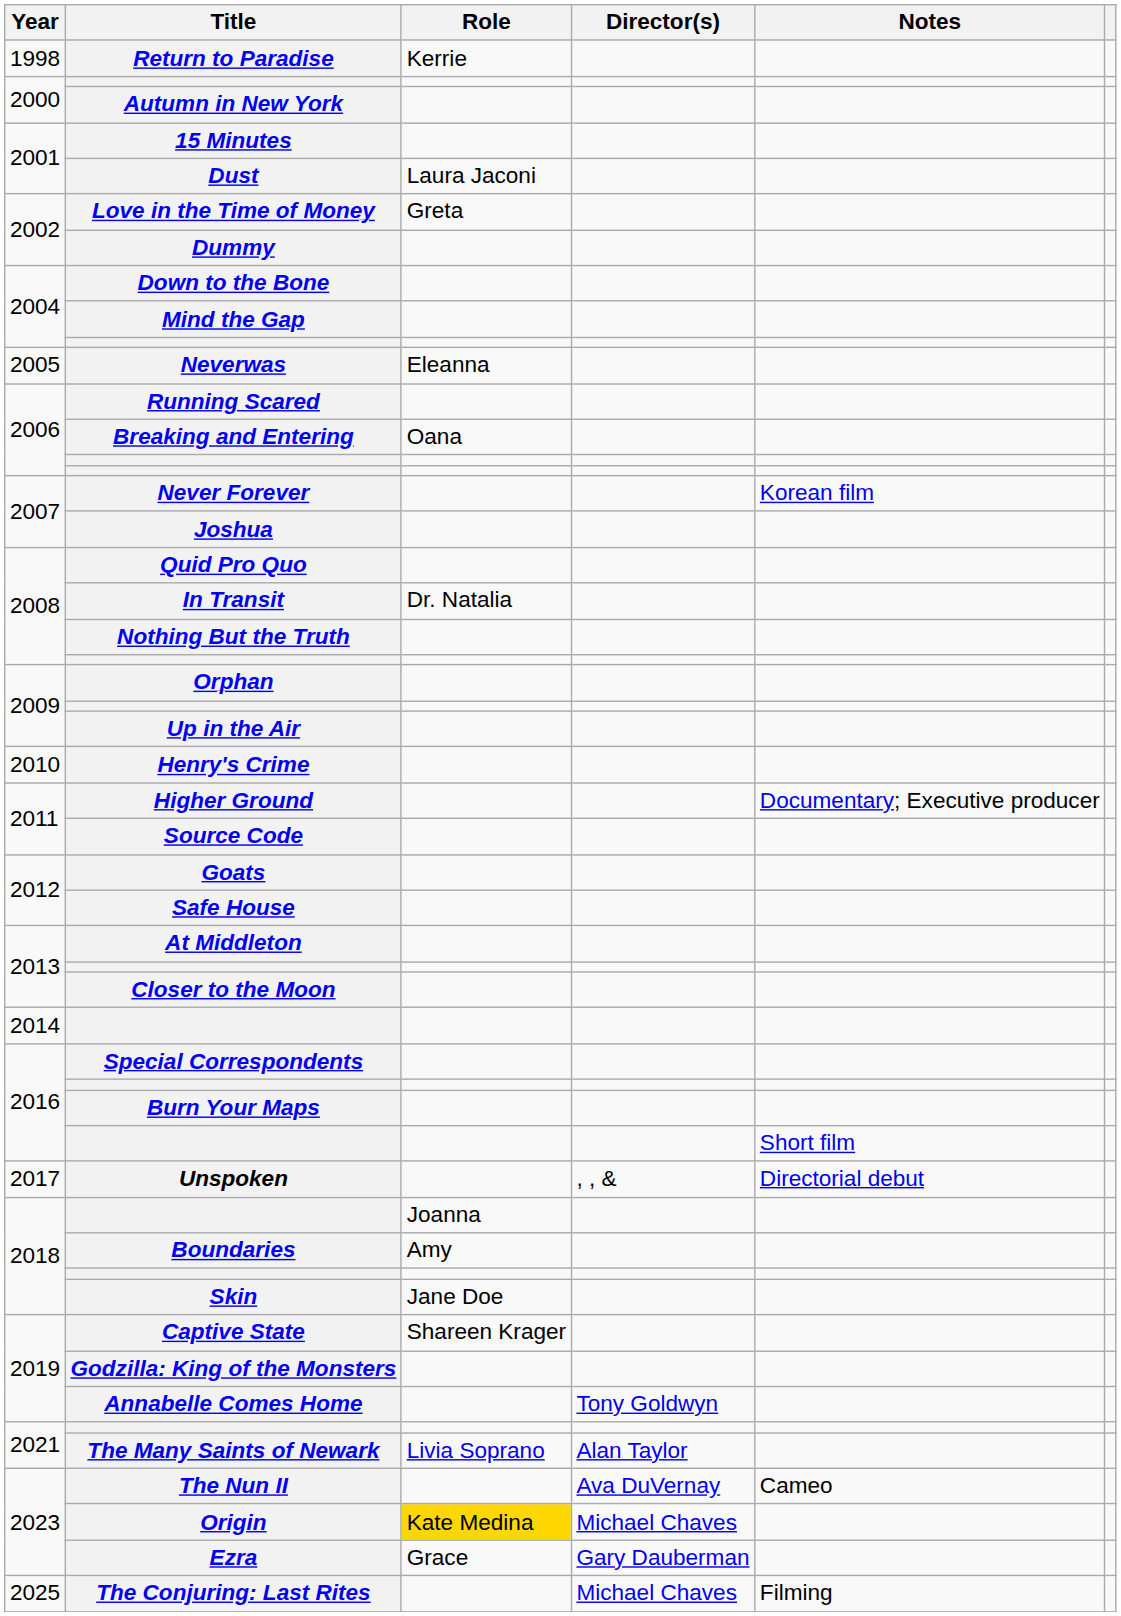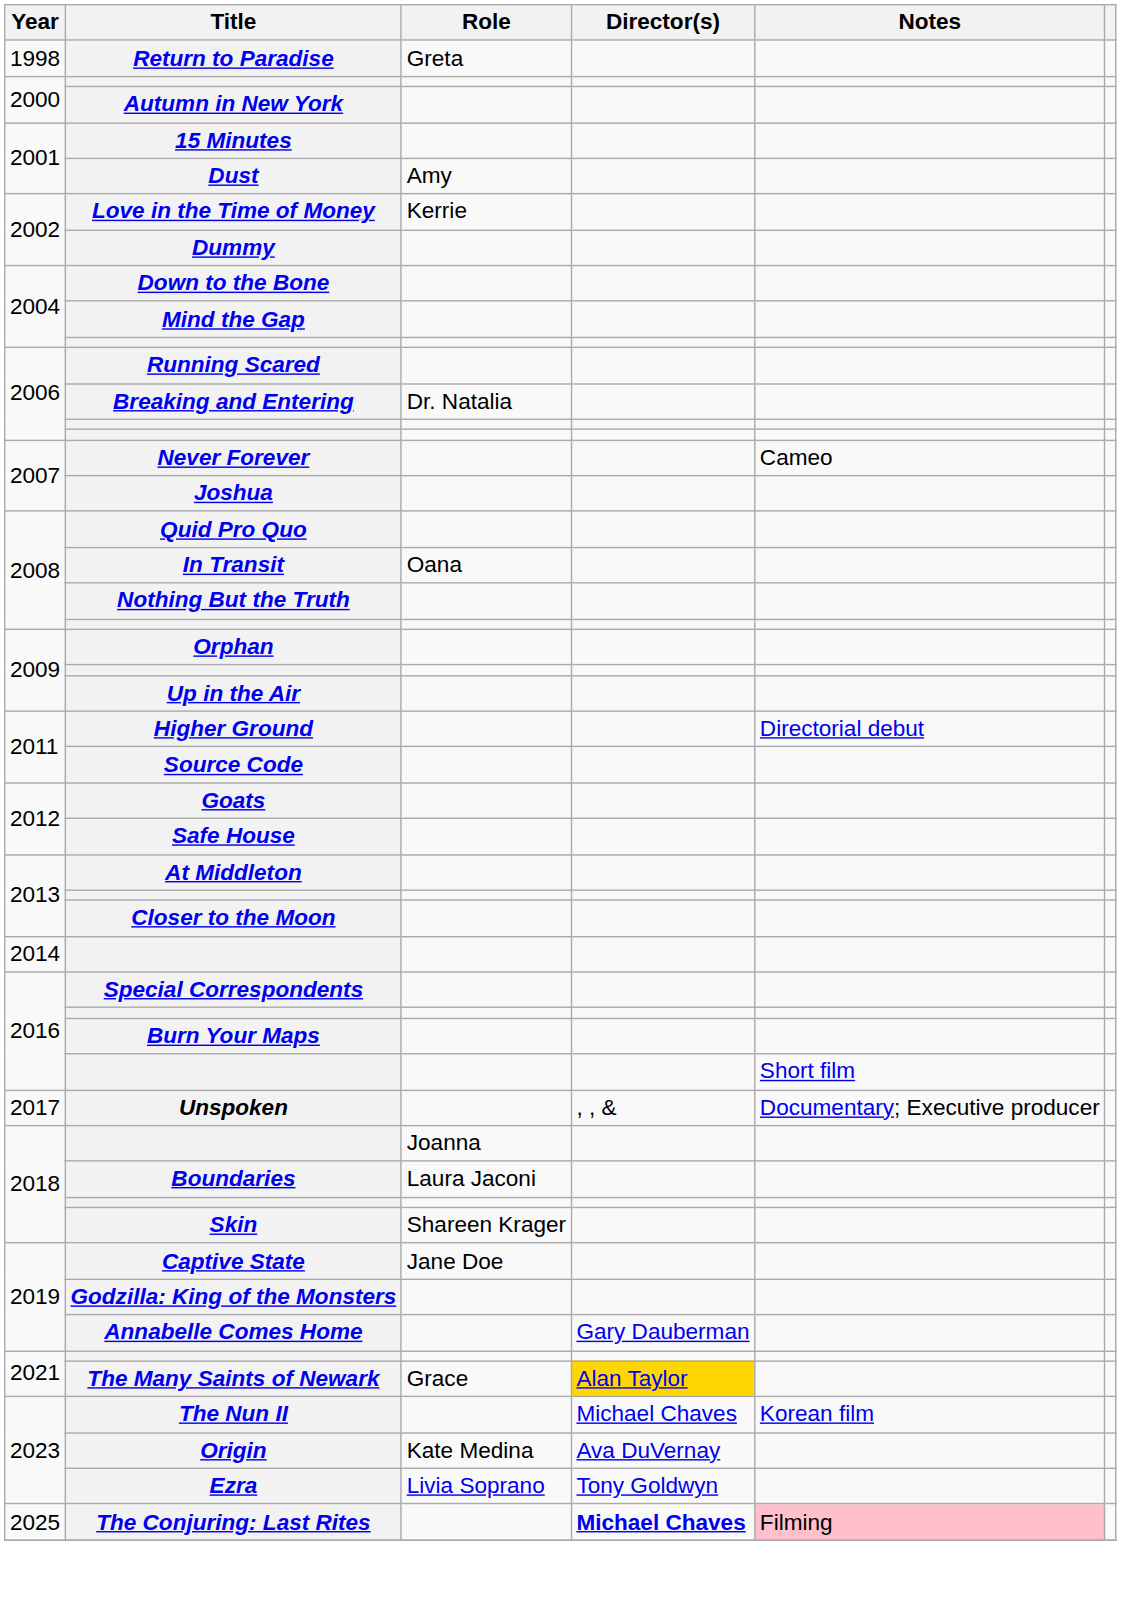Return to Paradise | Role: Kerrie -> Greta
Dust | Role: Laura Jaconi -> Amy
Love in the Time of Money | Role: Greta -> Kerrie
- row: 2005 | Neverwas | Eleanna
Breaking and Entering | Role: Oana -> Dr. Natalia
Never Forever | Notes: Korean film -> Cameo
In Transit | Role: Dr. Natalia -> Oana
- row: 2010 | Henry's Crime
Higher Ground | Notes: Documentary; Executive producer -> Directorial debut
Unspoken | Notes: Directorial debut -> Documentary; Executive producer
Boundaries | Role: Amy -> Laura Jaconi
Skin | Role: Jane Doe -> Shareen Krager
Captive State | Role: Shareen Krager -> Jane Doe
Annabelle Comes Home | Director(s): Tony Goldwyn -> Gary Dauberman
The Many Saints of Newark | Role: Livia Soprano -> Grace
The Many Saints of Newark | Director(s): no background -> gold background
The Nun II | Director(s): Ava DuVernay -> Michael Chaves
The Nun II | Notes: Cameo -> Korean film
Origin | Role: gold background -> no background
Origin | Director(s): Michael Chaves -> Ava DuVernay
Ezra | Role: Grace -> Livia Soprano
Ezra | Director(s): Gary Dauberman -> Tony Goldwyn
The Conjuring: Last Rites | Director(s): normal -> bold
The Conjuring: Last Rites | Notes: no background -> pink background
